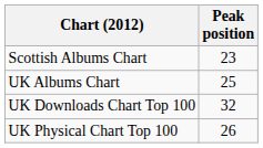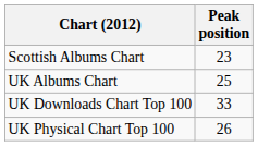UK Downloads Chart Top 100 | Peak position: 32 -> 33
